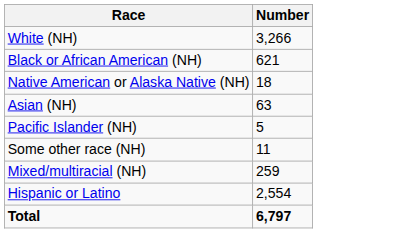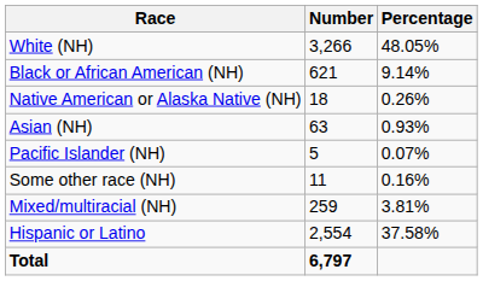+ column: Percentage | 48.05% | 9.14% | 0.26% | 0.93% | 0.07% | 0.16% | 3.81% | 37.58%
